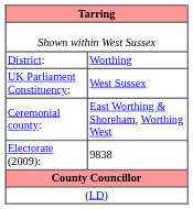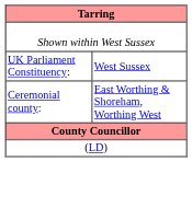- row: District: | Worthing
- row: Electorate (2009): | 9838
